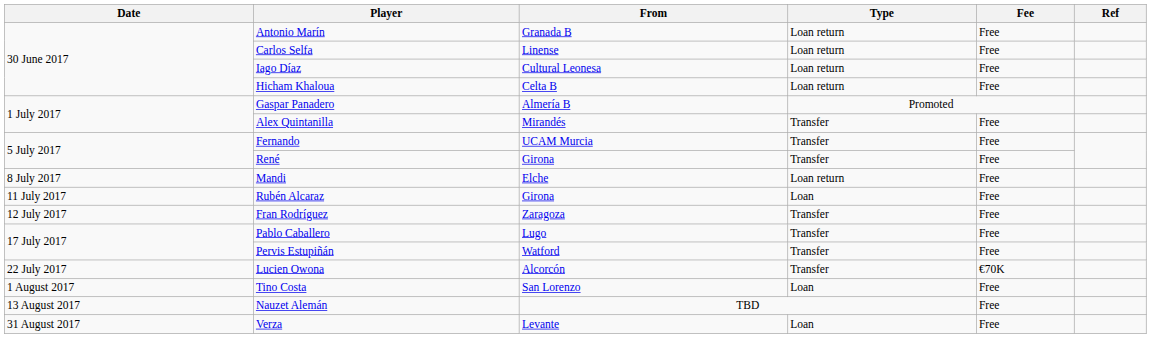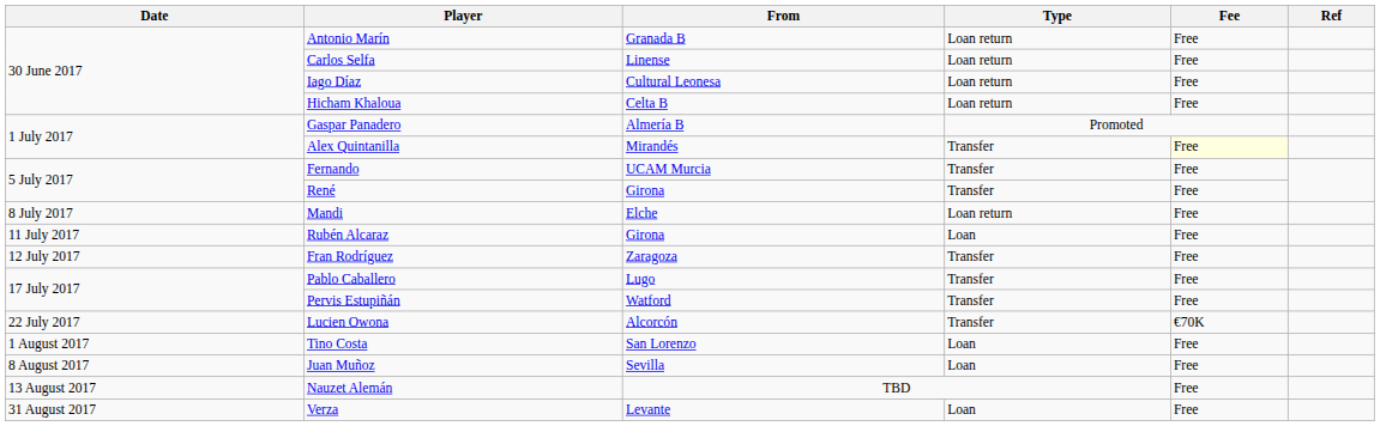Alex Quintanilla | Fee: no background -> lightyellow background
+ row: 8 August 2017 | Juan Muñoz | Sevilla | Loan | Free
